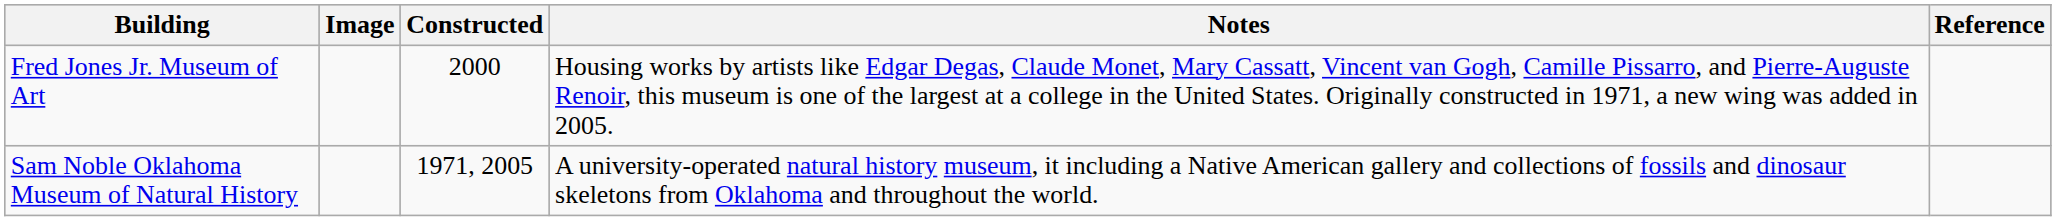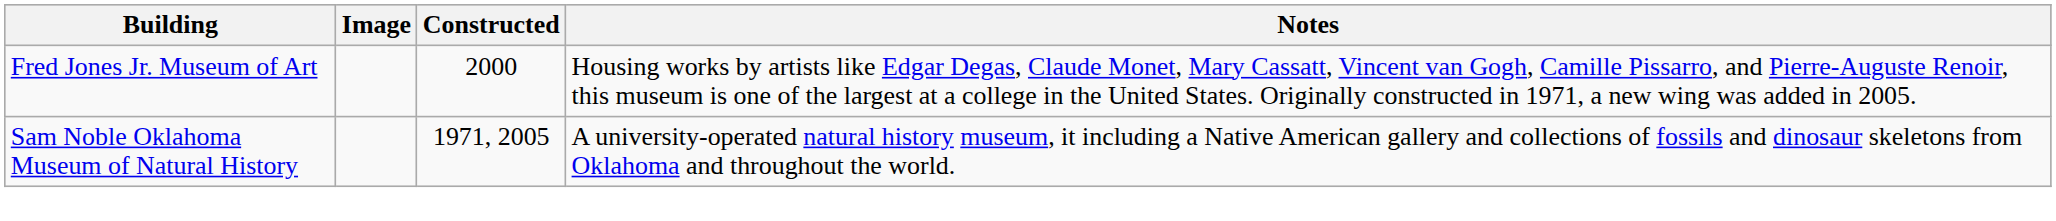- column: Reference
